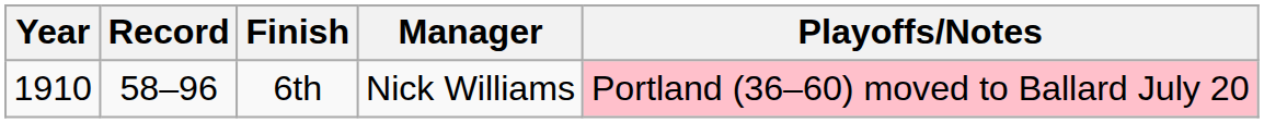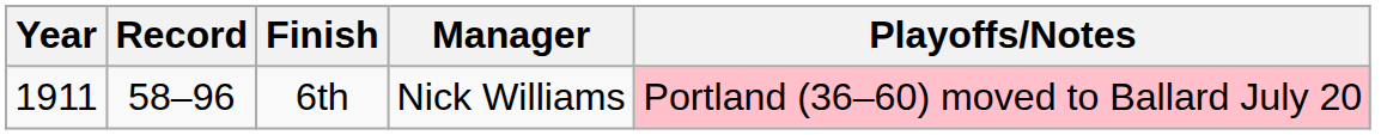6th | Year: 1910 -> 1911
